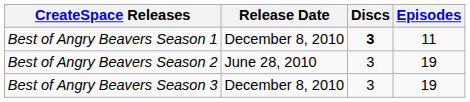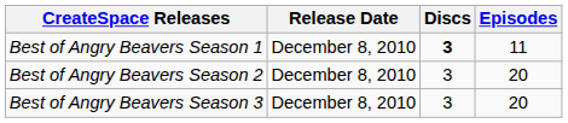Best of Angry Beavers Season 2 | Release Date: June 28, 2010 -> December 8, 2010
Best of Angry Beavers Season 2 | Episodes: 19 -> 20
Best of Angry Beavers Season 3 | Episodes: 19 -> 20
